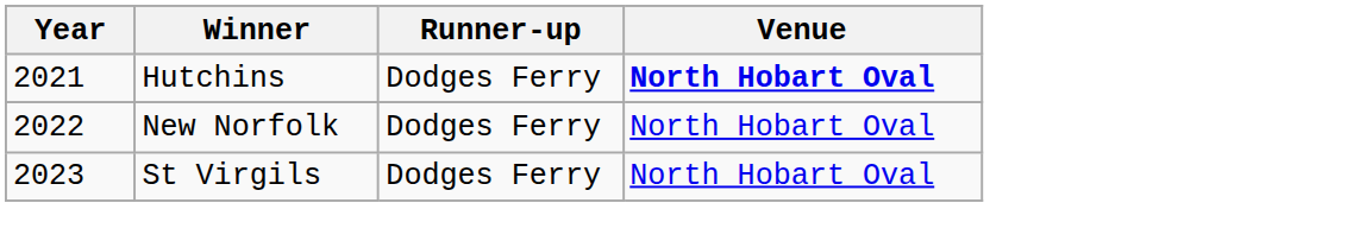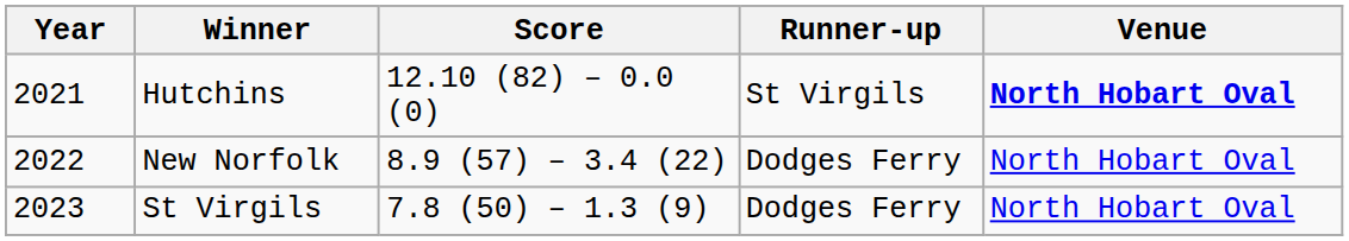+ column: Score | 12.10 (82) – 0.0 (0) | 8.9 (57) – 3.4 (22) | 7.8 (50) – 1.3 (9)
Hutchins | Runner-up: Dodges Ferry -> St Virgils
